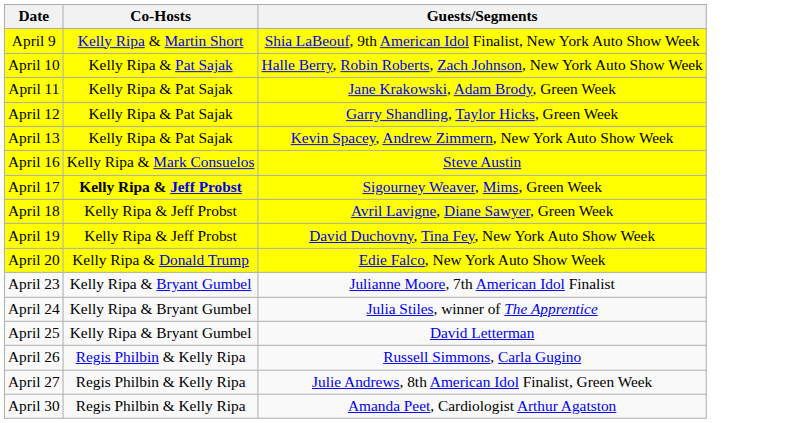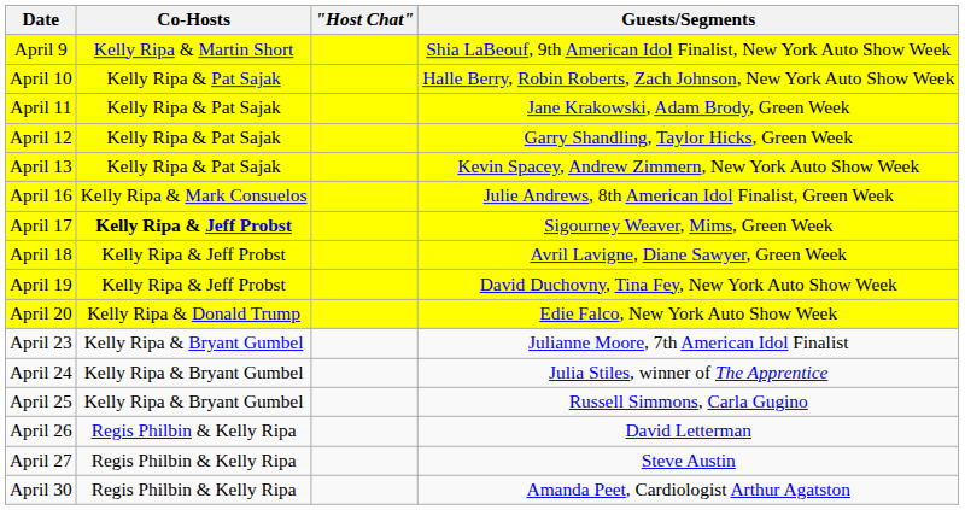+ column: "Host Chat"
April 16 | Guests/Segments: Steve Austin -> Julie Andrews, 8th American Idol Finalist, Green Week
April 25 | Guests/Segments: David Letterman -> Russell Simmons, Carla Gugino
April 26 | Guests/Segments: Russell Simmons, Carla Gugino -> David Letterman
April 27 | Guests/Segments: Julie Andrews, 8th American Idol Finalist, Green Week -> Steve Austin
